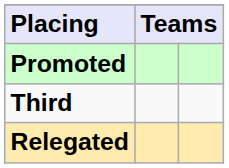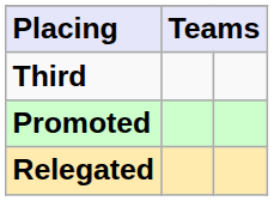rows swapped: Promoted <-> Third
